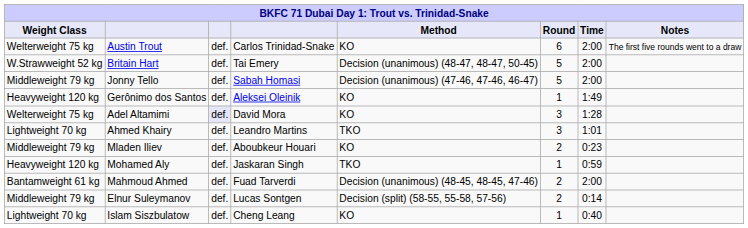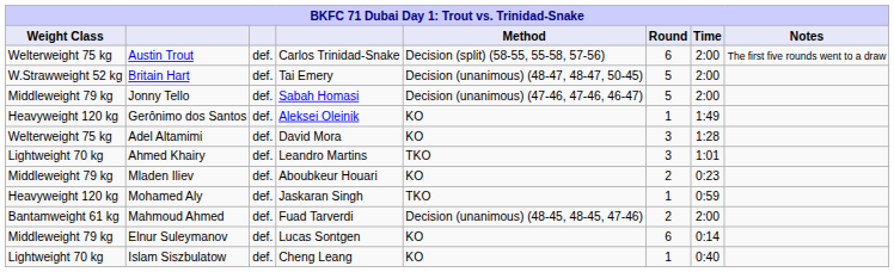Austin Trout | Method: KO -> Decision (split) (58-55, 55-58, 57-56)
Adel Altamimi | column 3: lavender background -> no background
Elnur Suleymanov | Method: Decision (split) (58-55, 55-58, 57-56) -> KO
Elnur Suleymanov | Round: 2 -> 6
